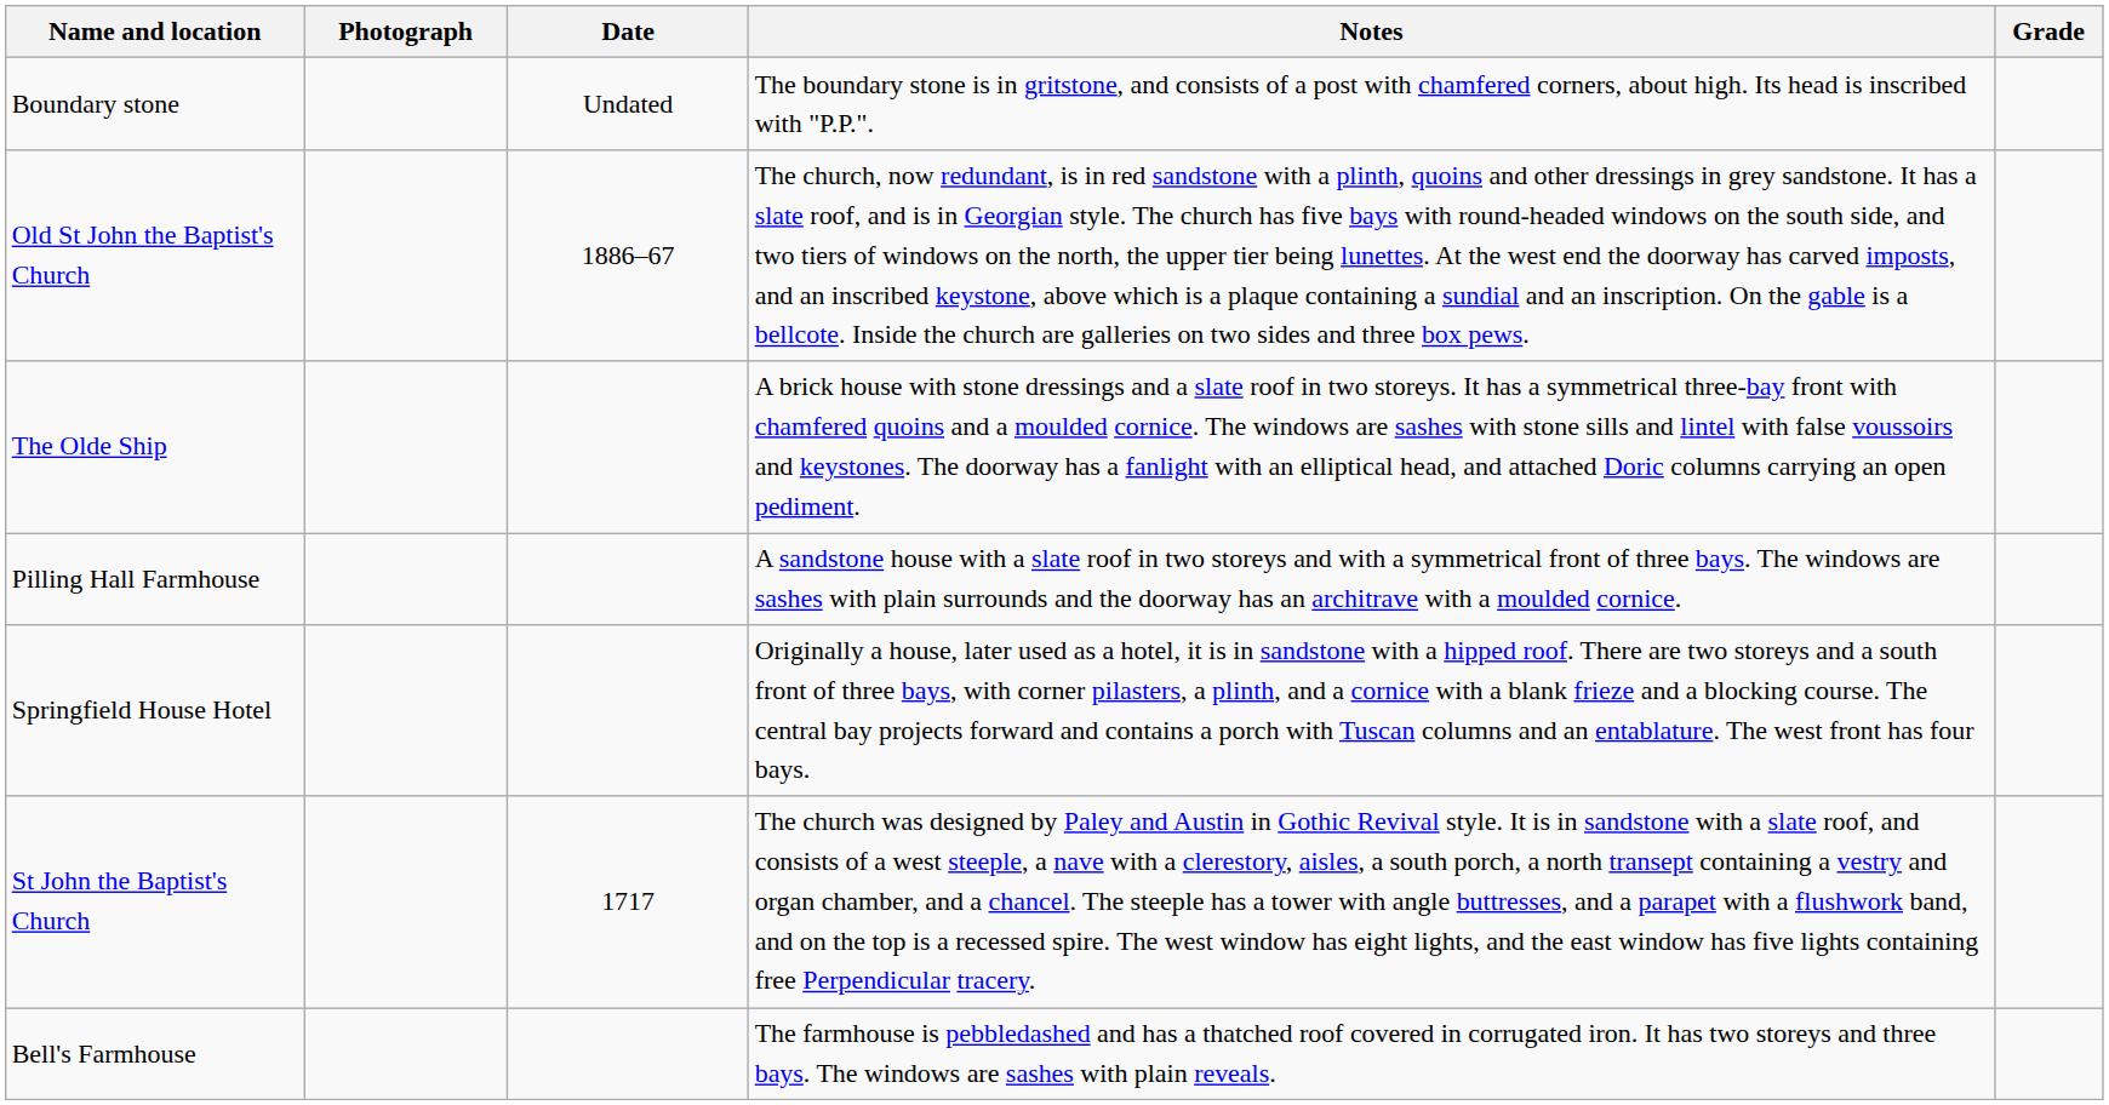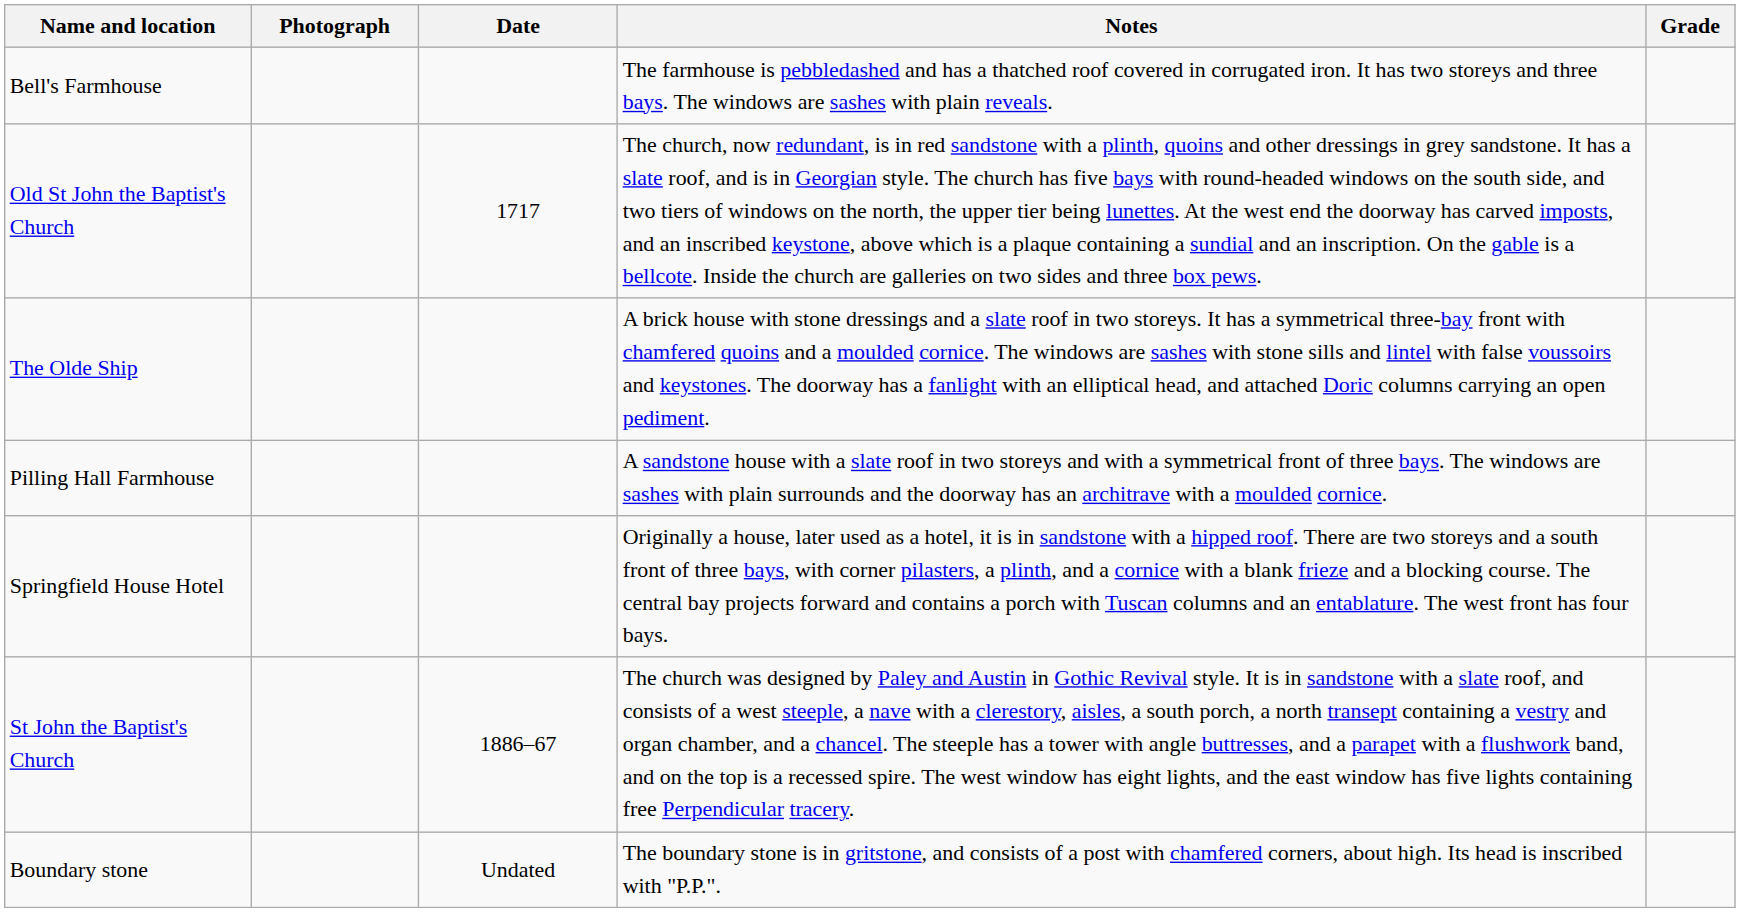rows swapped: Bell's Farmhouse <-> Boundary stone
Old St John the Baptist's Church | Date: 1886–67 -> 1717
St John the Baptist's Church | Date: 1717 -> 1886–67
